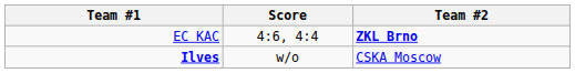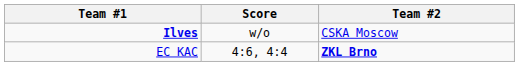rows swapped: EC KAC <-> Ilves
